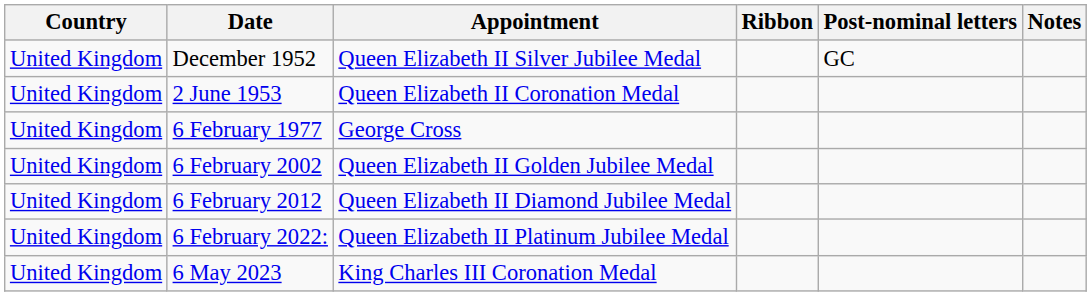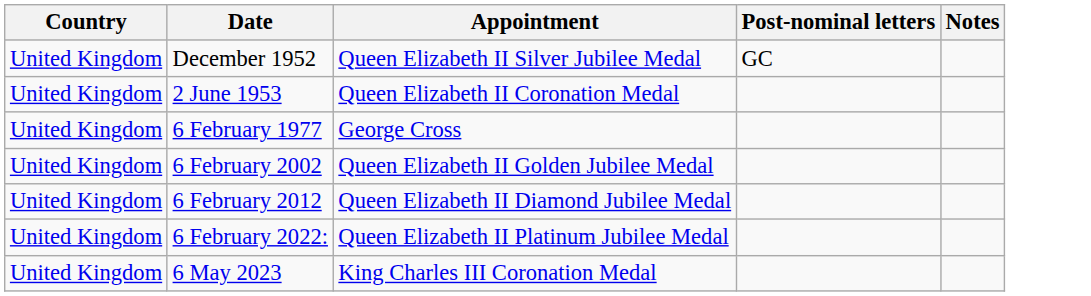- column: Ribbon
